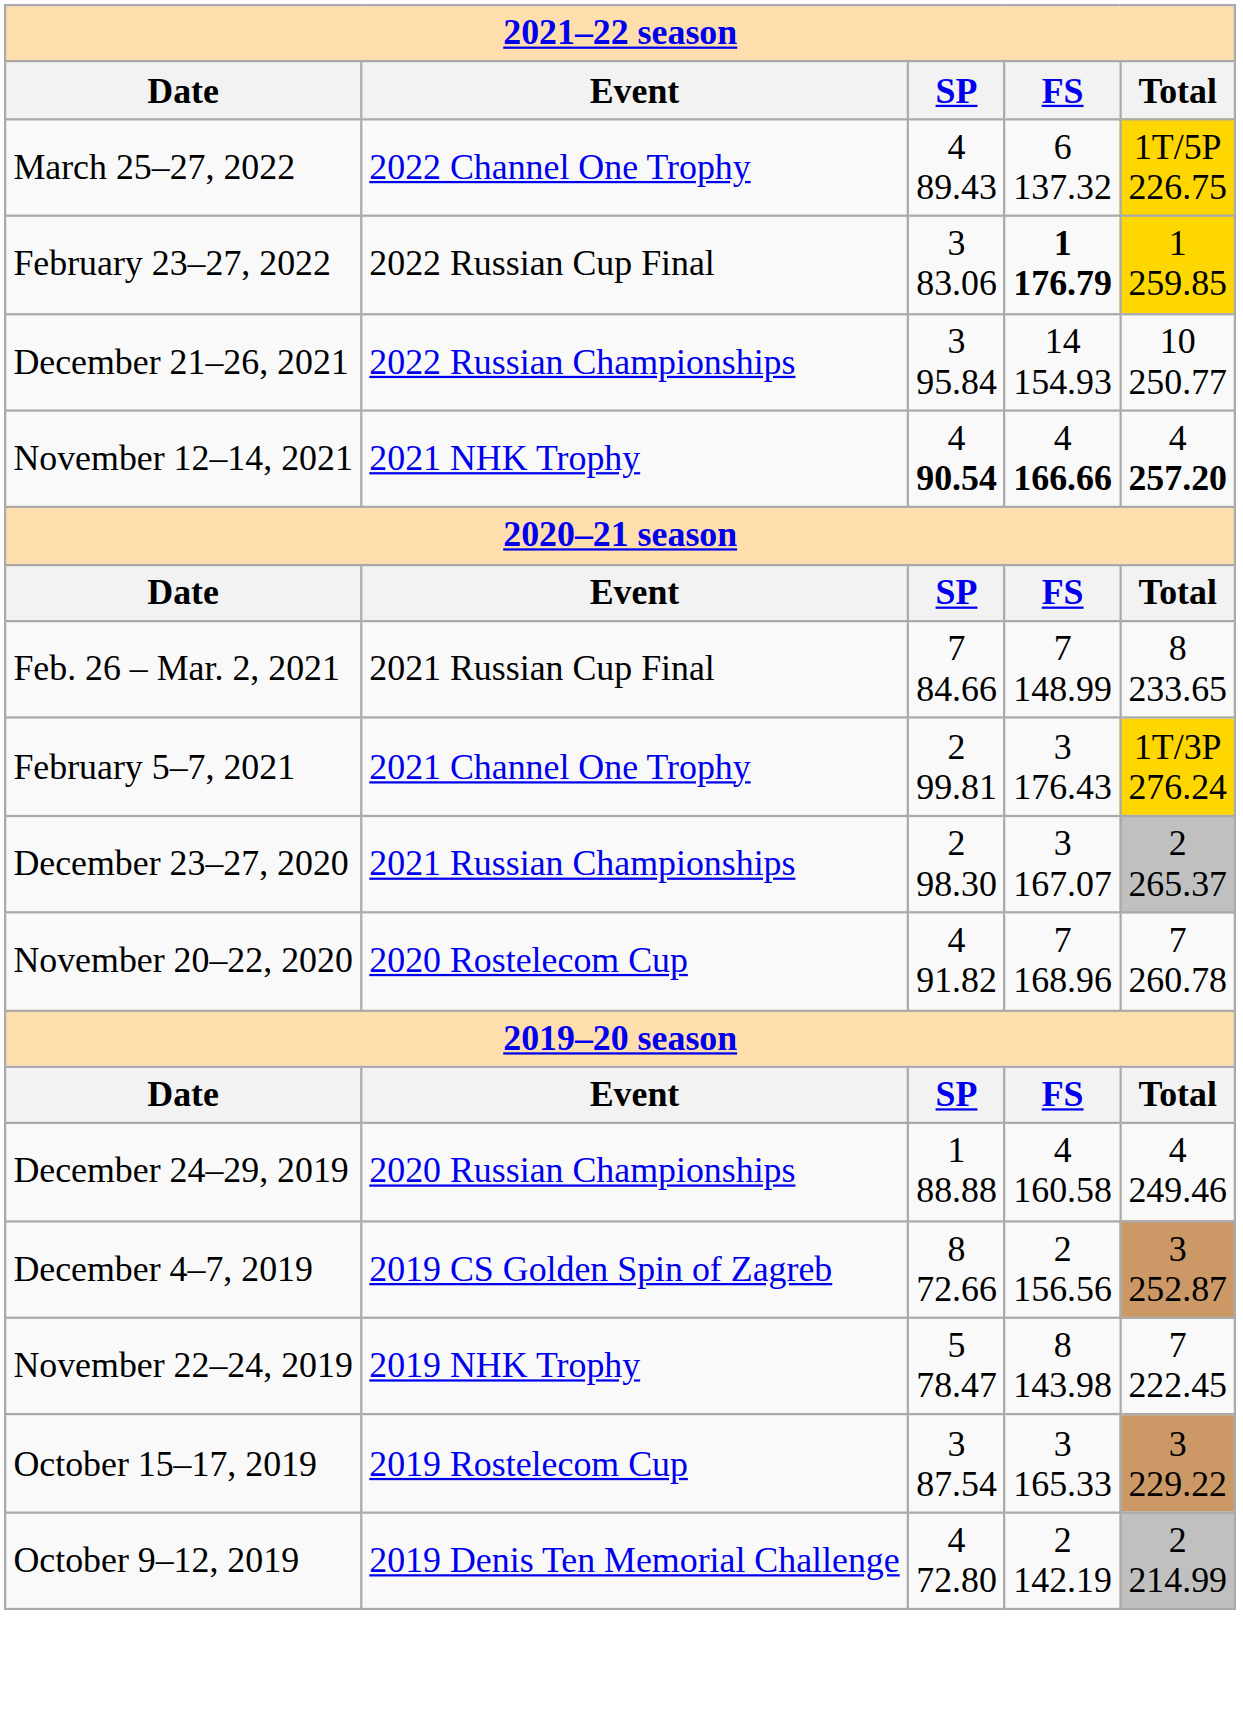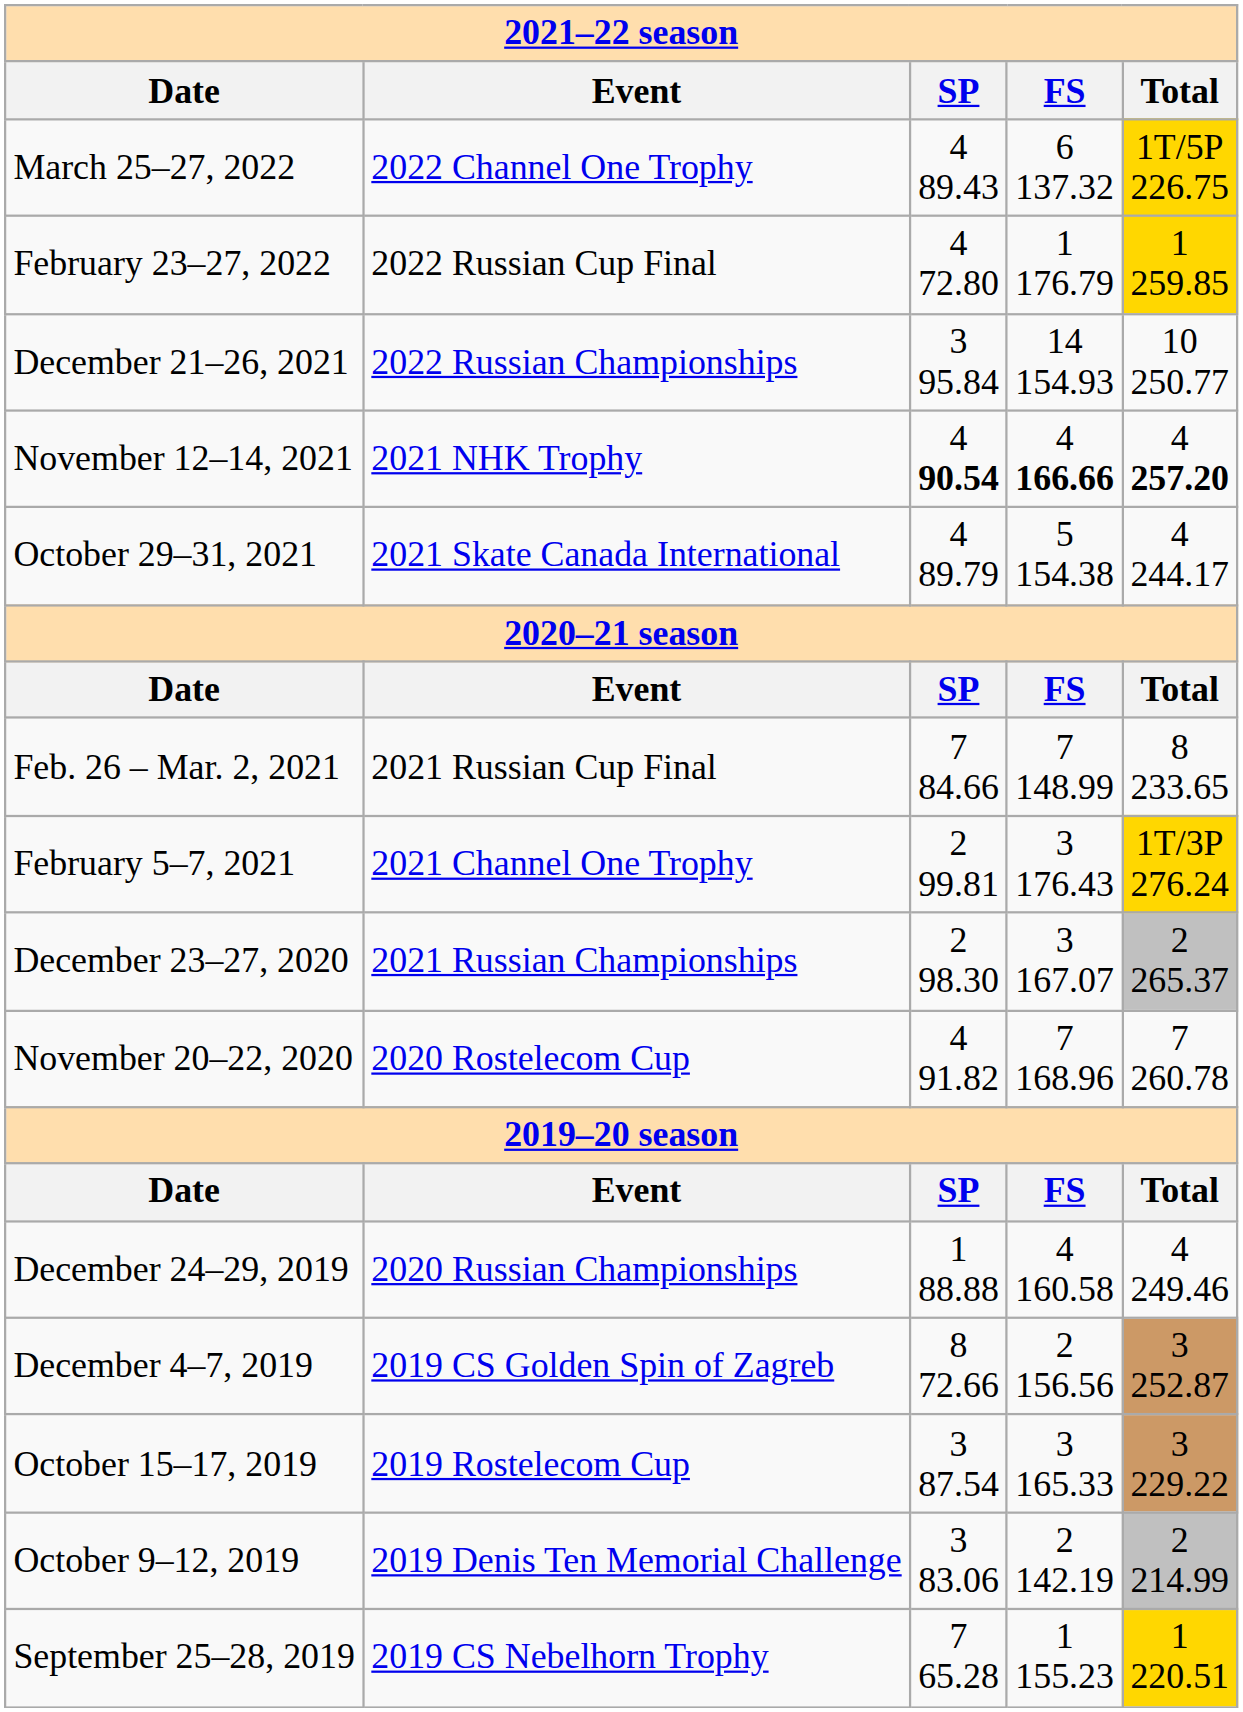February 23–27, 2022 | column 3: 3 83.06 -> 4 72.80
February 23–27, 2022 | column 4: bold -> normal
+ row: October 29–31, 2021 | 2021 Skate Canada International | 4 89.79 | 5 154.38 | 4 244.17
- row: November 22–24, 2019 | 2019 NHK Trophy | 5 78.47 | 8 143.98 | 7 222.45
October 9–12, 2019 | column 3: 4 72.80 -> 3 83.06
+ row: September 25–28, 2019 | 2019 CS Nebelhorn Trophy | 7 65.28 | 1 155.23 | 1 220.51
